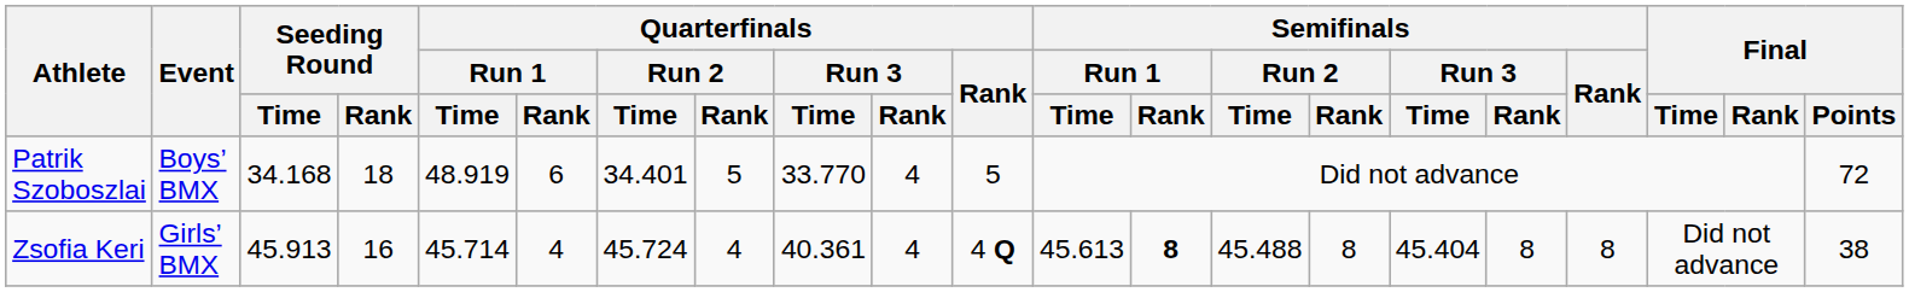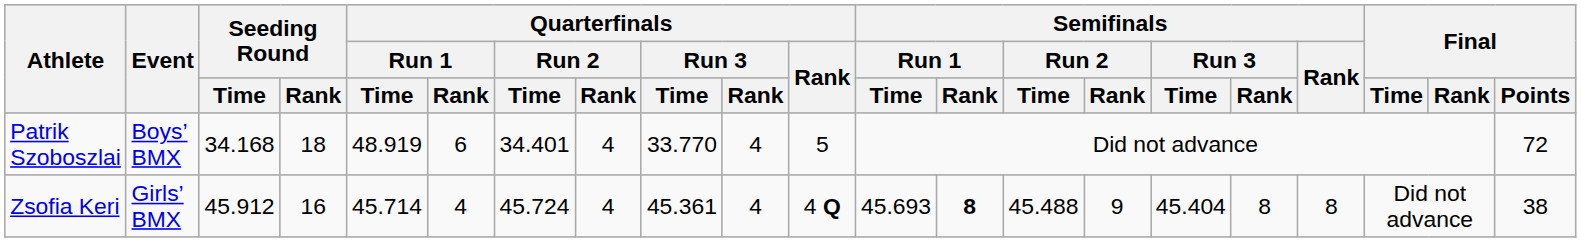Patrik Szoboszlai | Quarterfinals / Run 2 / Rank: 5 -> 4
Zsofia Keri | Seeding Round / Time: 45.913 -> 45.912
Zsofia Keri | Quarterfinals / Run 3 / Time: 40.361 -> 45.361
Zsofia Keri | Semifinals / Run 1 / Time: 45.613 -> 45.693
Zsofia Keri | Semifinals / Run 2 / Rank: 8 -> 9
